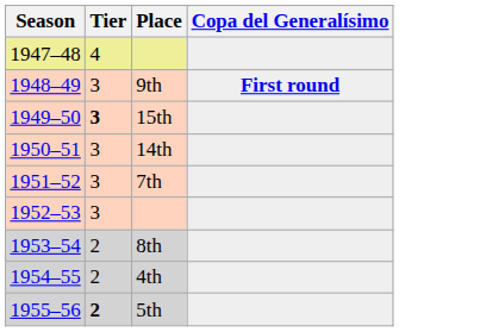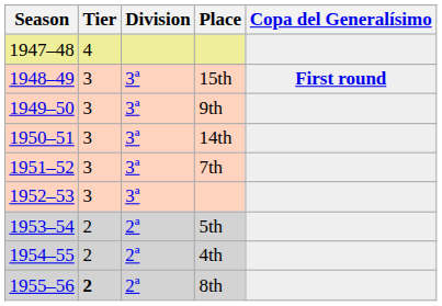+ column: Division | 3ª | 3ª | 3ª | 3ª | 3ª | 2ª | 2ª | 2ª
1948–49 | Place: 9th -> 15th
1949–50 | Tier: bold -> normal
1949–50 | Place: 15th -> 9th
1953–54 | Place: 8th -> 5th
1955–56 | Place: 5th -> 8th
